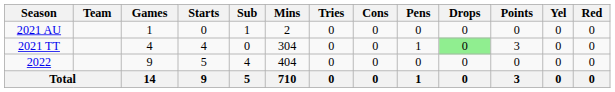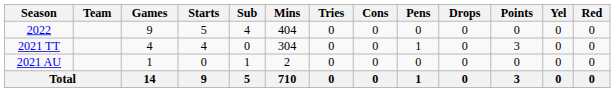rows swapped: 2021 AU <-> 2022
2021 TT | Drops: lightgreen background -> no background
